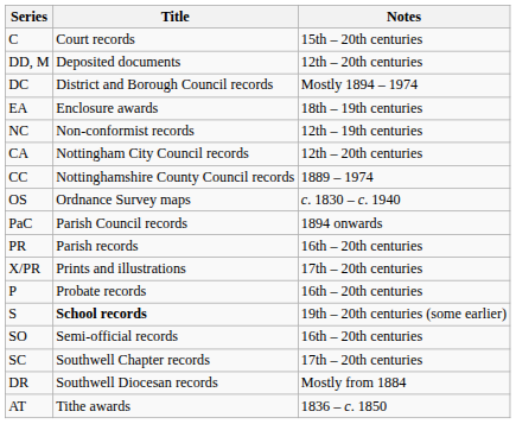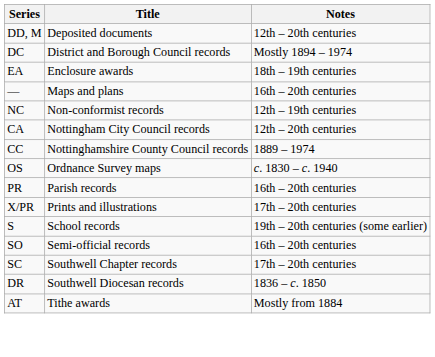- row: C | Court records | 15th – 20th centuries
+ row: — | Maps and plans | 16th – 20th centuries
- row: PaC | Parish Council records | 1894 onwards
- row: P | Probate records | 16th – 20th centuries
S | Title: bold -> normal
DR | Notes: Mostly from 1884 -> 1836 – c. 1850
AT | Notes: 1836 – c. 1850 -> Mostly from 1884
